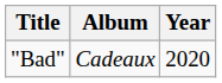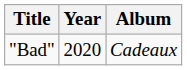columns swapped: Year <-> Album
